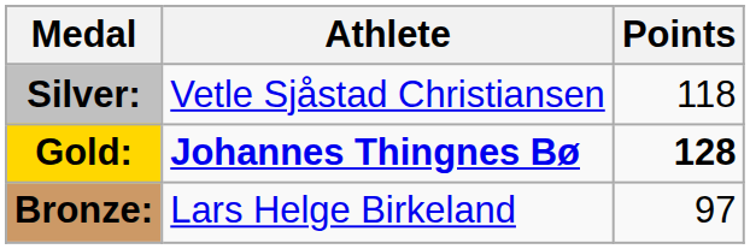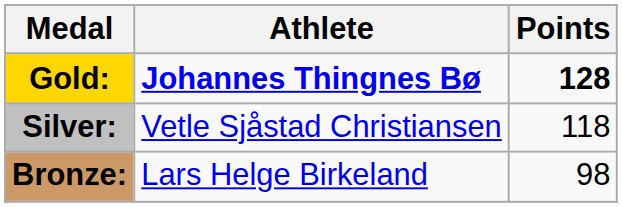rows swapped: Gold: <-> Silver:
Bronze: | Points: 97 -> 98
